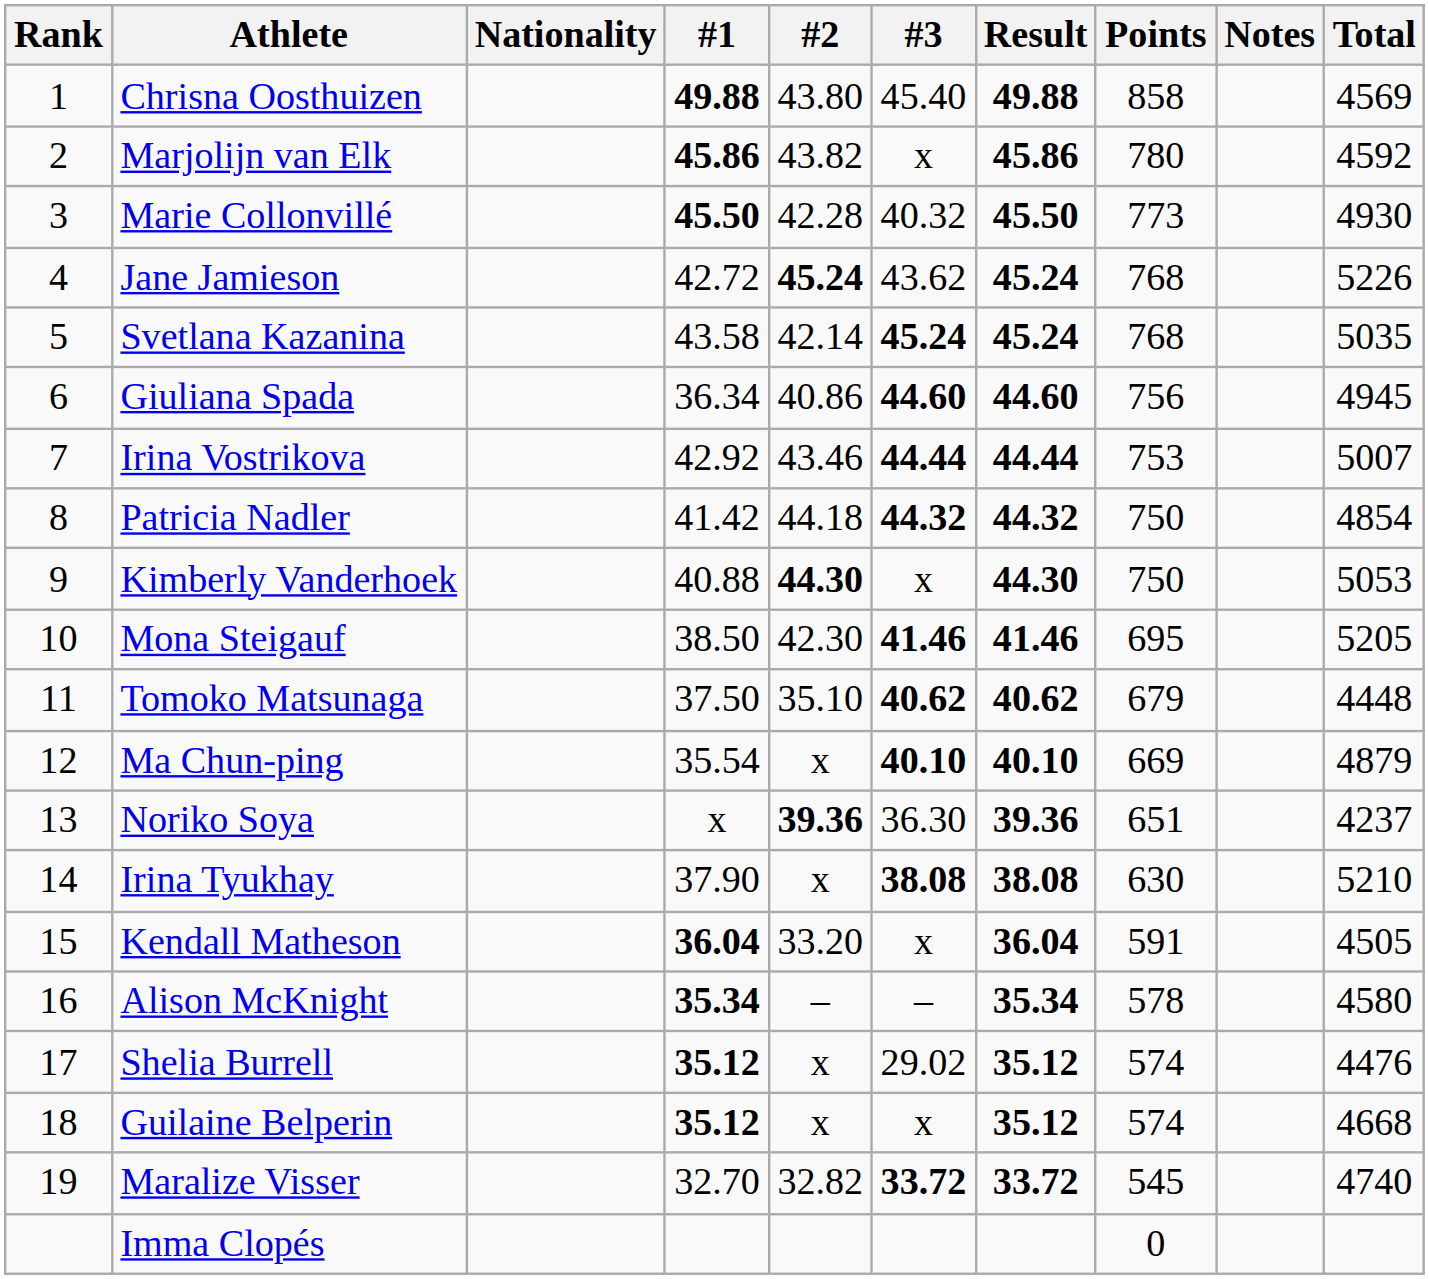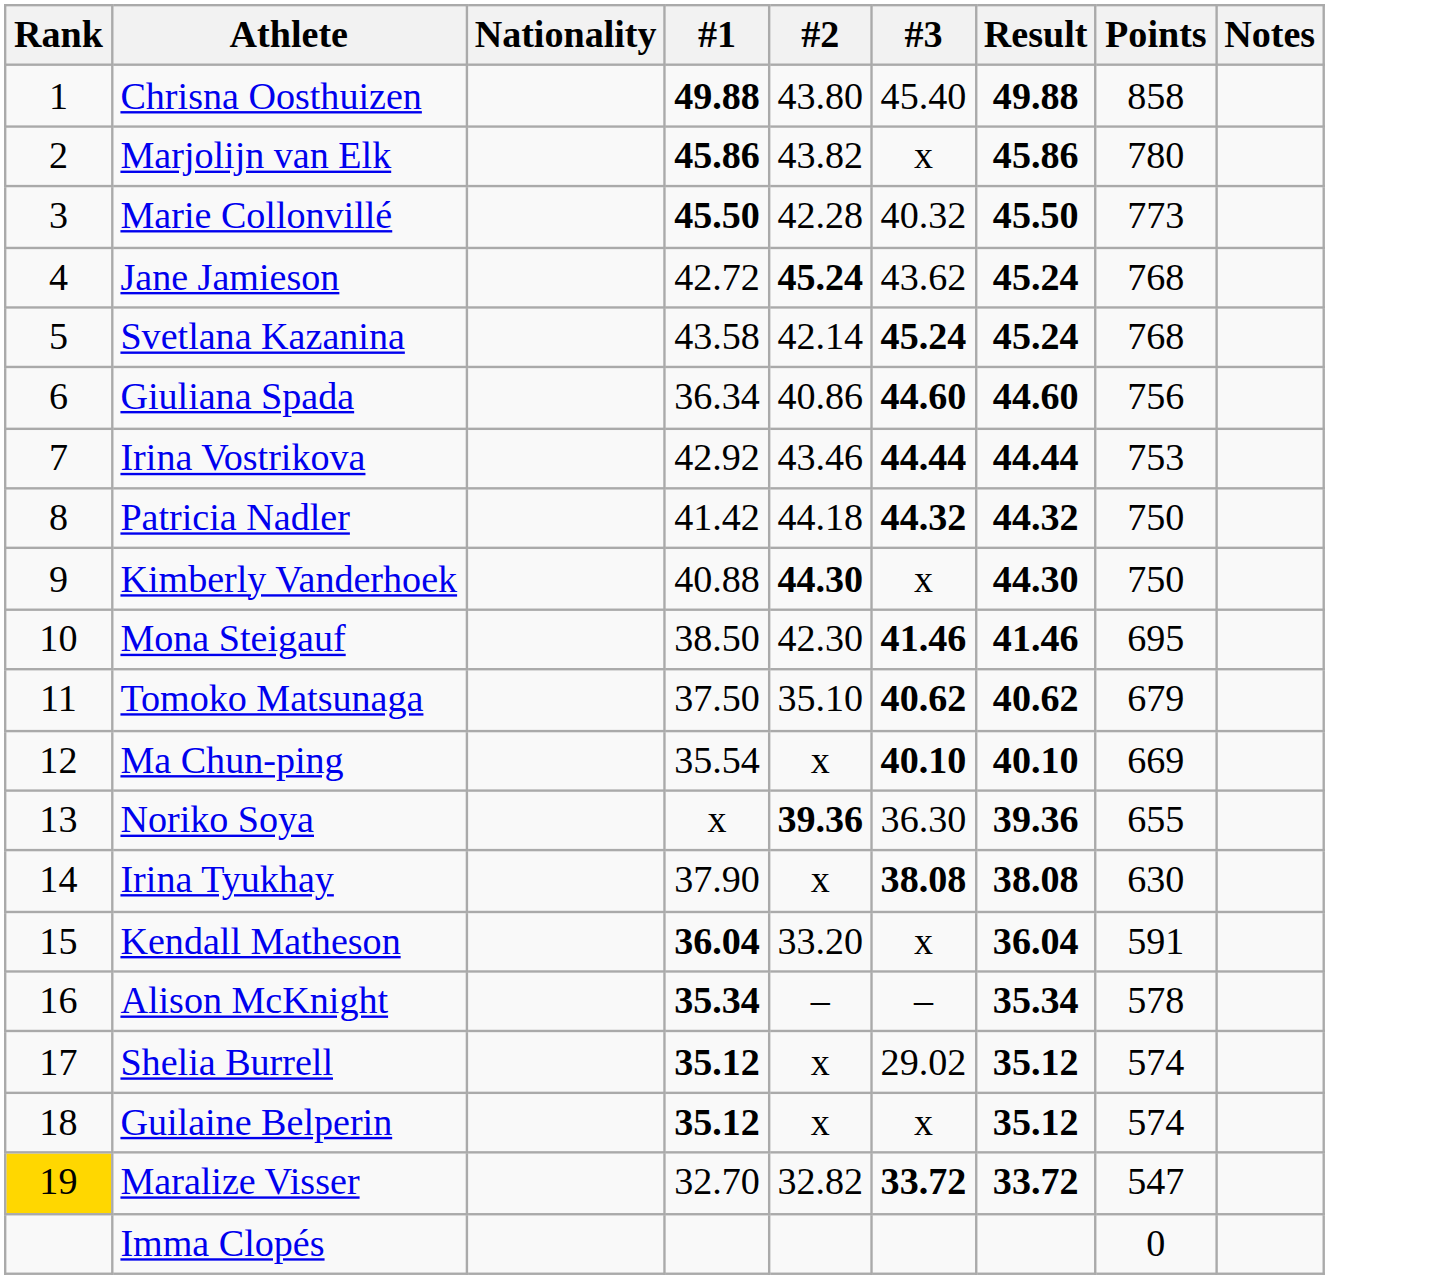- column: Total | 4569 | 4592 | 4930 | 5226 | 5035 | 4945 | 5007 | 4854 | 5053 | 5205 | 4448 | 4879 | 4237 | 5210 | 4505 | 4580 | 4476 | 4668 | 4740
Noriko Soya | Points: 651 -> 655
Maralize Visser | Rank: no background -> gold background
Maralize Visser | Points: 545 -> 547
